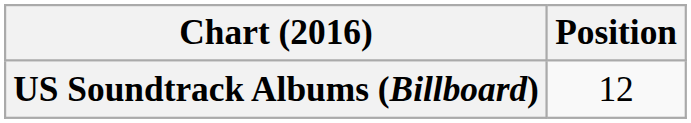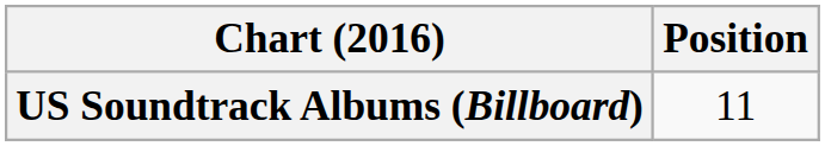US Soundtrack Albums (Billboard) | Position: 12 -> 11
